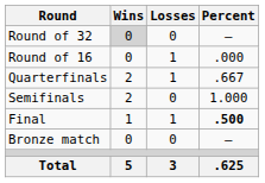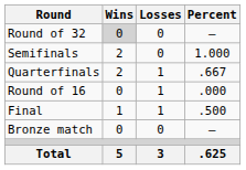rows swapped: Round of 16 <-> Semifinals
Final | Percent: bold -> normal
